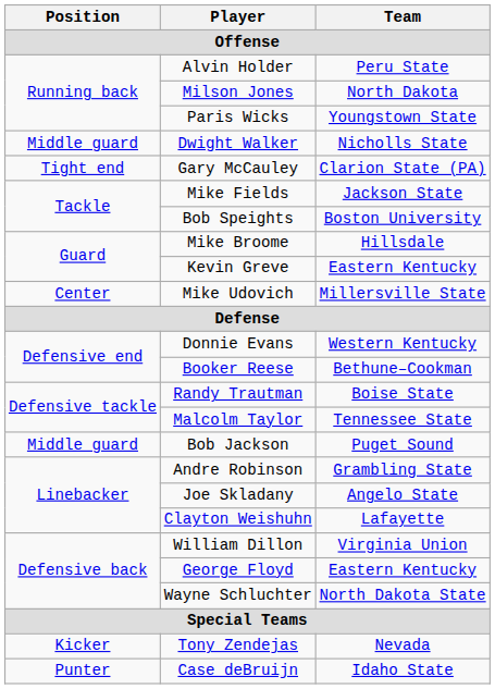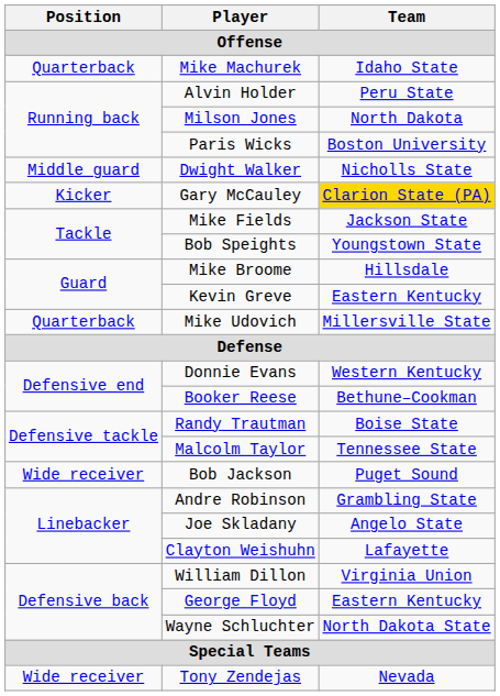+ row: Quarterback | Mike Machurek | Idaho State
Paris Wicks | Team: Youngstown State -> Boston University
Gary McCauley | Position: Tight end -> Kicker
Gary McCauley | Team: no background -> gold background
Bob Speights | Team: Boston University -> Youngstown State
Mike Udovich | Position: Center -> Quarterback
Bob Jackson | Position: Middle guard -> Wide receiver
Tony Zendejas | Position: Kicker -> Wide receiver
- row: Punter | Case deBruijn | Idaho State
